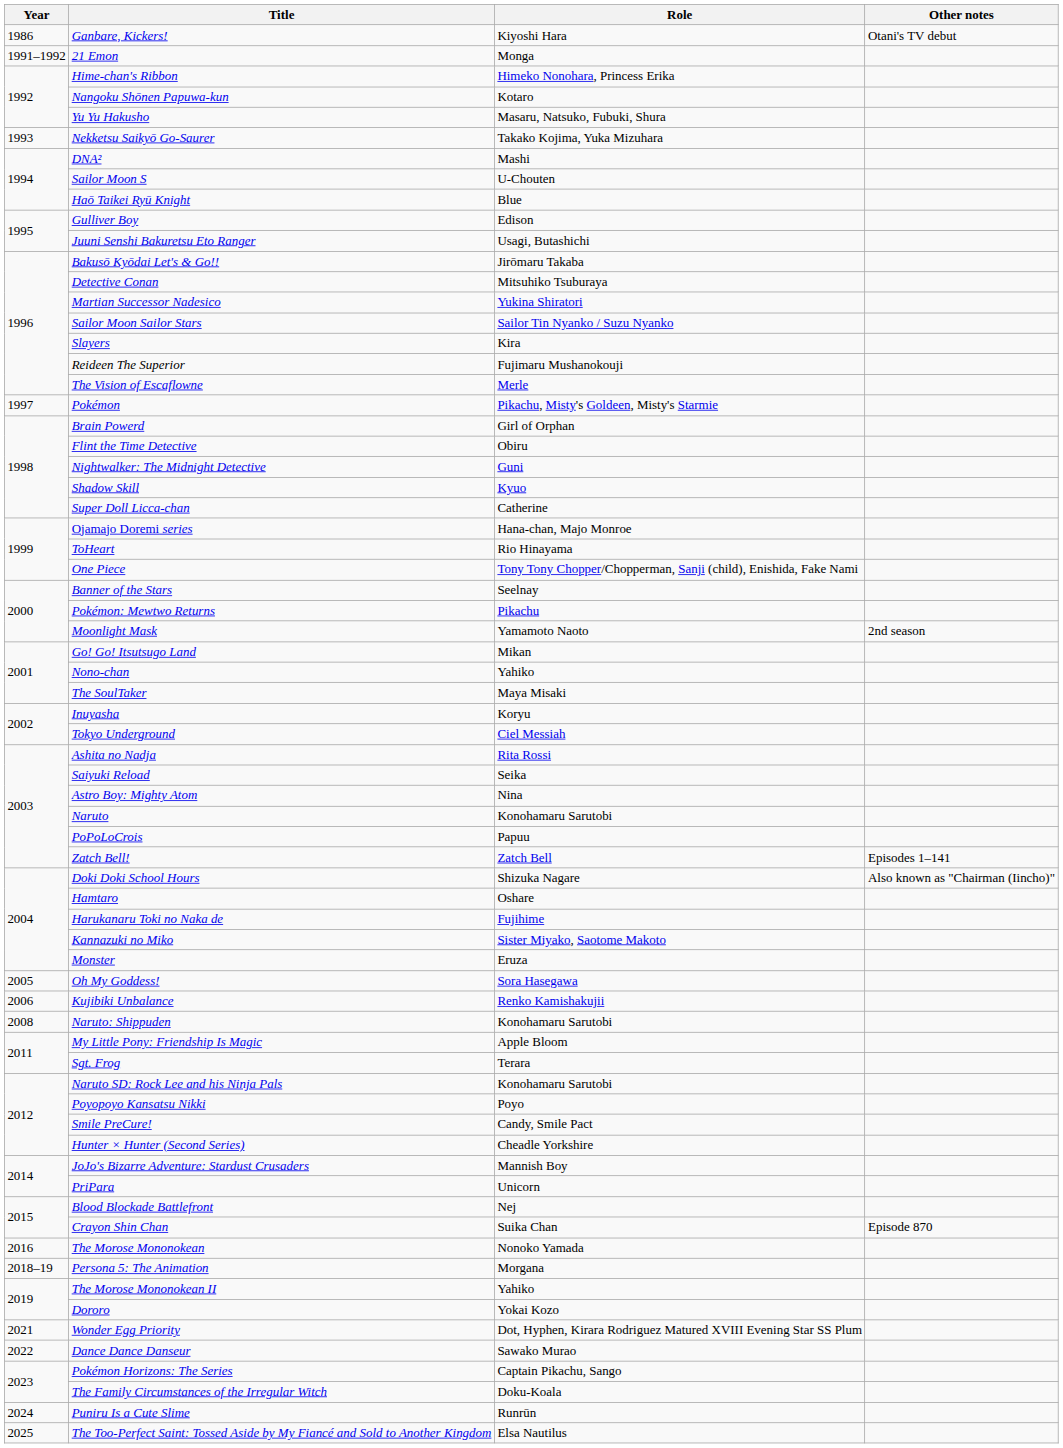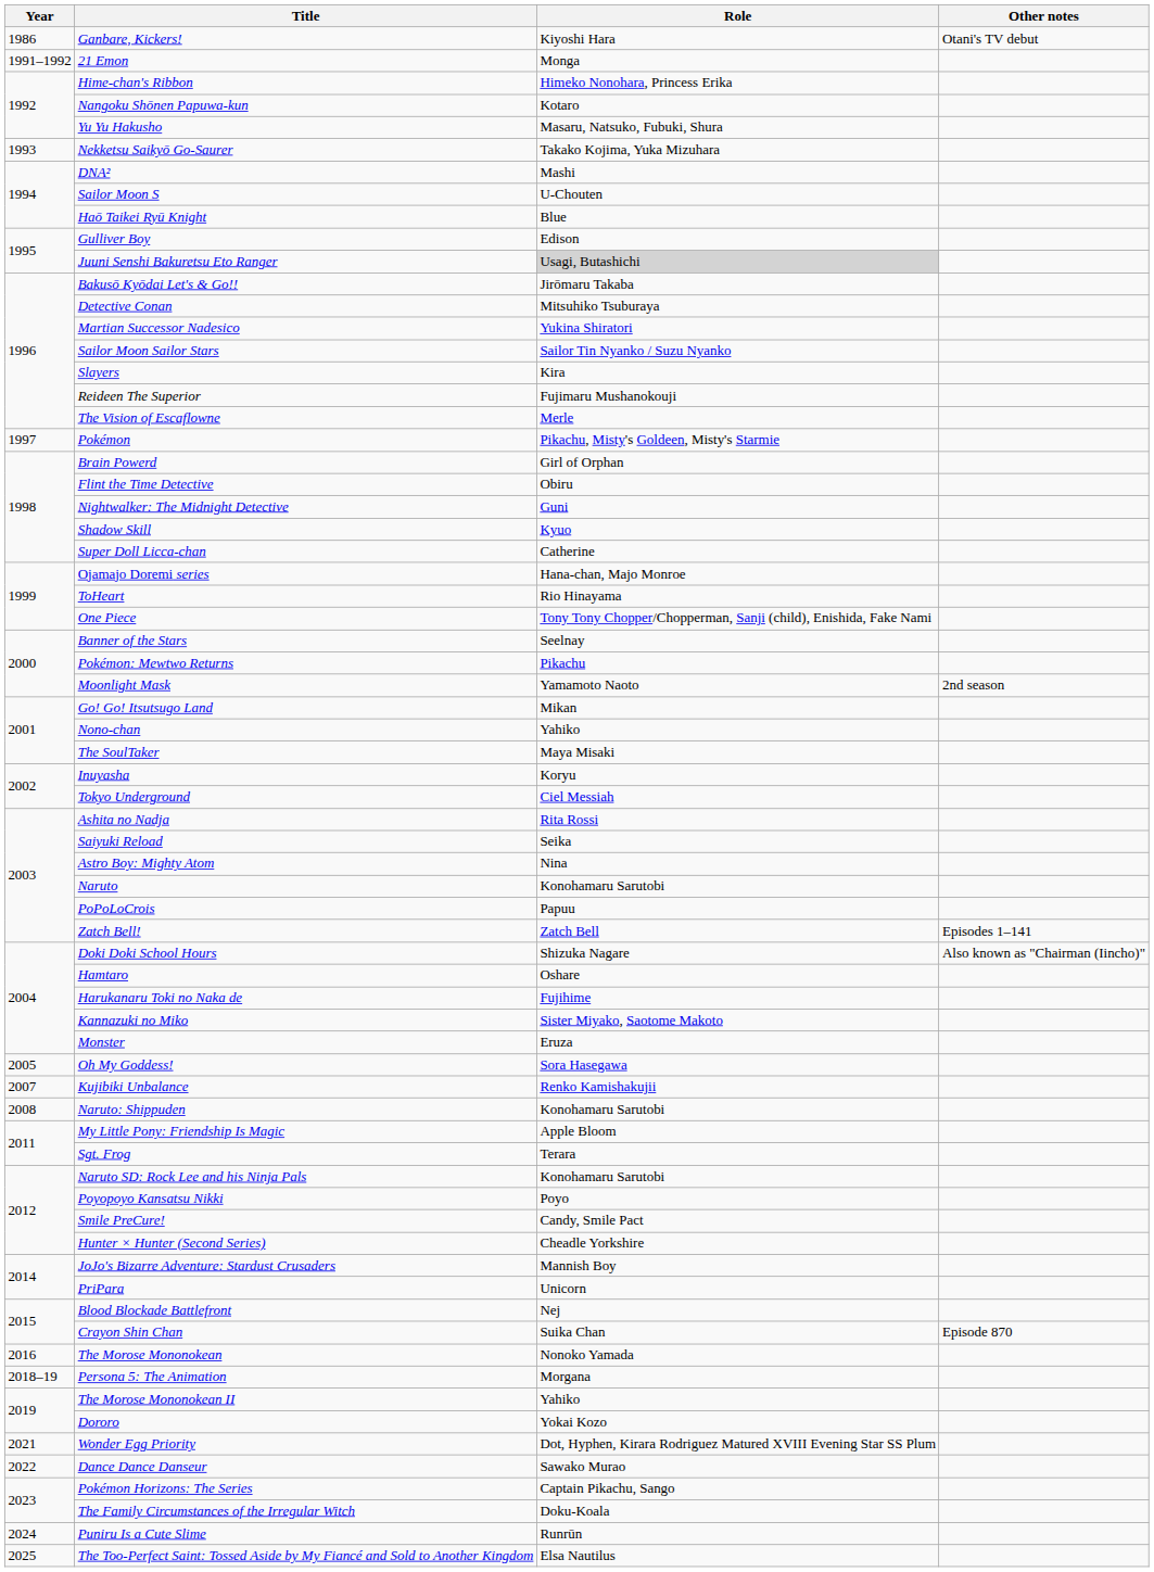Juuni Senshi Bakuretsu Eto Ranger | Role: no background -> lightgrey background
Kujibiki Unbalance | Year: 2006 -> 2007
